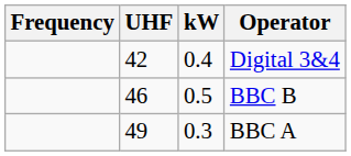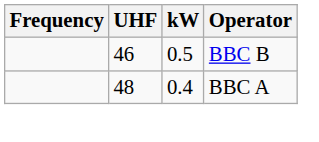- row: 42 | 0.4 | Digital 3&4
BBC A | UHF: 49 -> 48
BBC A | kW: 0.3 -> 0.4
